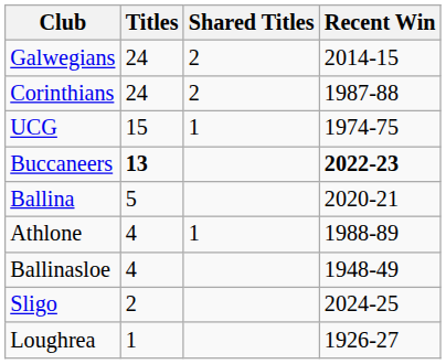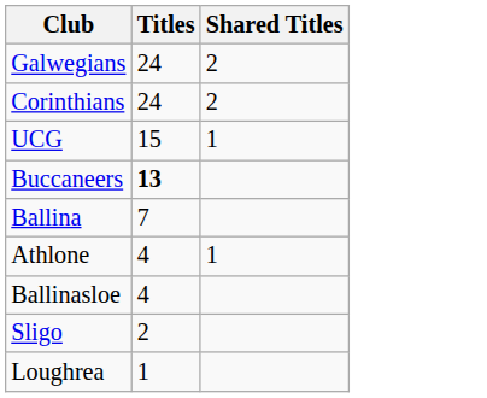- column: Recent Win | 2014-15 | 1987-88 | 1974-75 | 2022-23 | 2020-21 | 1988-89 | 1948-49 | 2024-25 | 1926-27
Ballina | Titles: 5 -> 7
